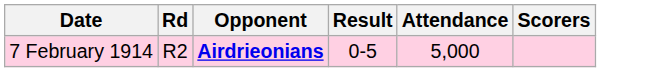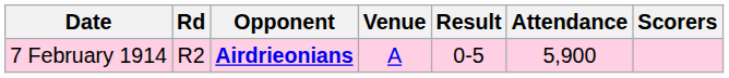+ column: Venue | A
7 February 1914 | Attendance: 5,000 -> 5,900
